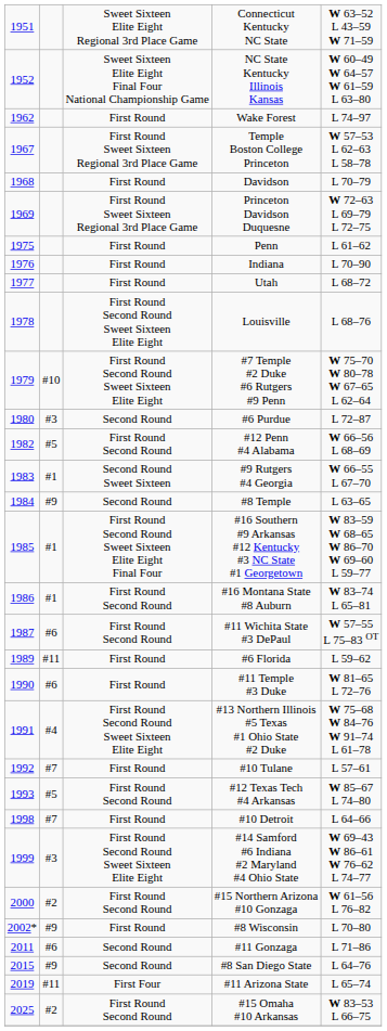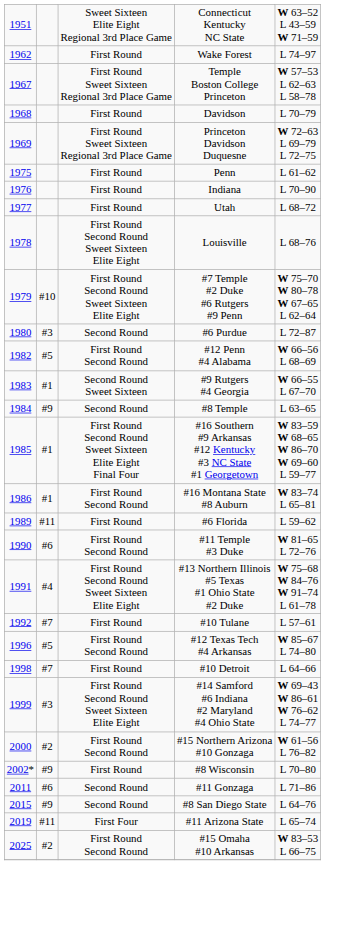- row: 1952 | Sweet Sixteen Elite Eight Final Four National Championship Game | NC State Kentucky Illinois Kansas | W 60–49 W 64–57 W 61–59 L 63–80
- row: 1987 | #6 | First Round Second Round | #11 Wichita State #3 DePaul | W 57–55 L 75–83 OT
#11 Temple #3 Duke | column 3: First Round -> First Round Second Round
#12 Texas Tech #4 Arkansas | column 1: 1993 -> 1996
